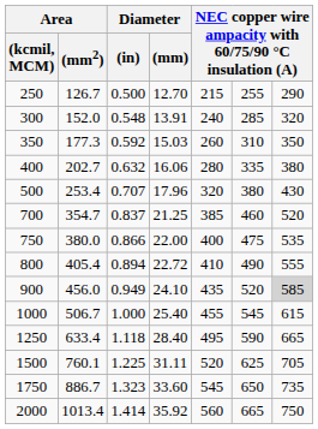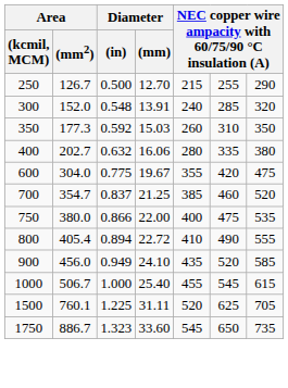- row: 500 | 253.4 | 0.707 | 17.96 | 320 | 380 | 430
+ row: 600 | 304.0 | 0.775 | 19.67 | 355 | 420 | 475
900 | column 7: lightgrey background -> no background
- row: 1250 | 633.4 | 1.118 | 28.40 | 495 | 590 | 665
- row: 2000 | 1013.4 | 1.414 | 35.92 | 560 | 665 | 750
